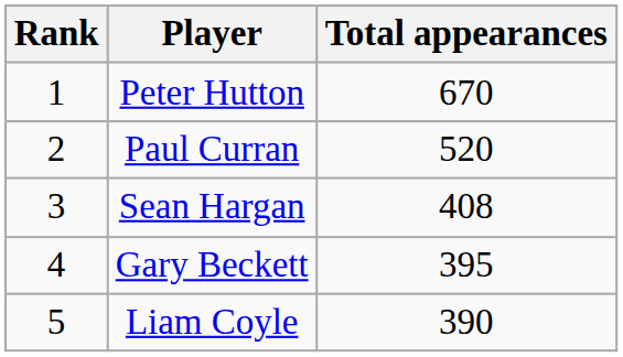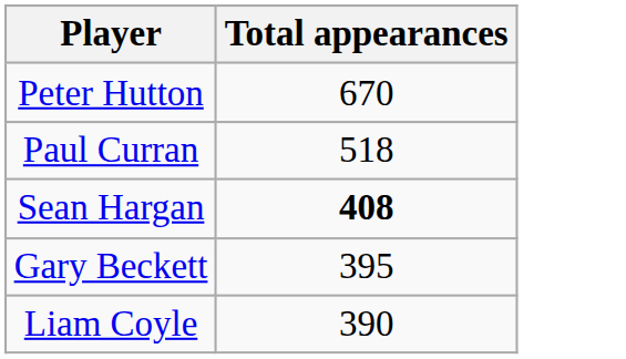- column: Rank | 1 | 2 | 3 | 4 | 5
Paul Curran | Total appearances: 520 -> 518
Sean Hargan | Total appearances: normal -> bold
